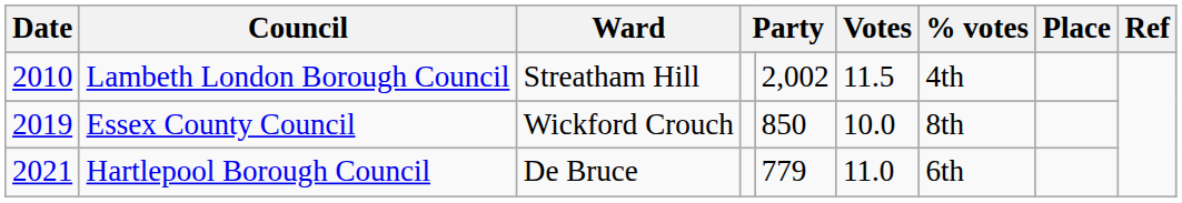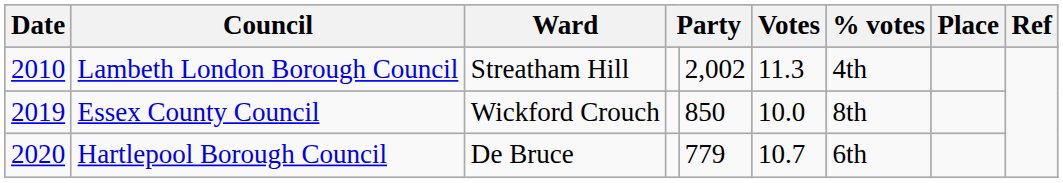Lambeth London Borough Council | Votes: 11.5 -> 11.3
Hartlepool Borough Council | Date: 2021 -> 2020
Hartlepool Borough Council | Votes: 11.0 -> 10.7
